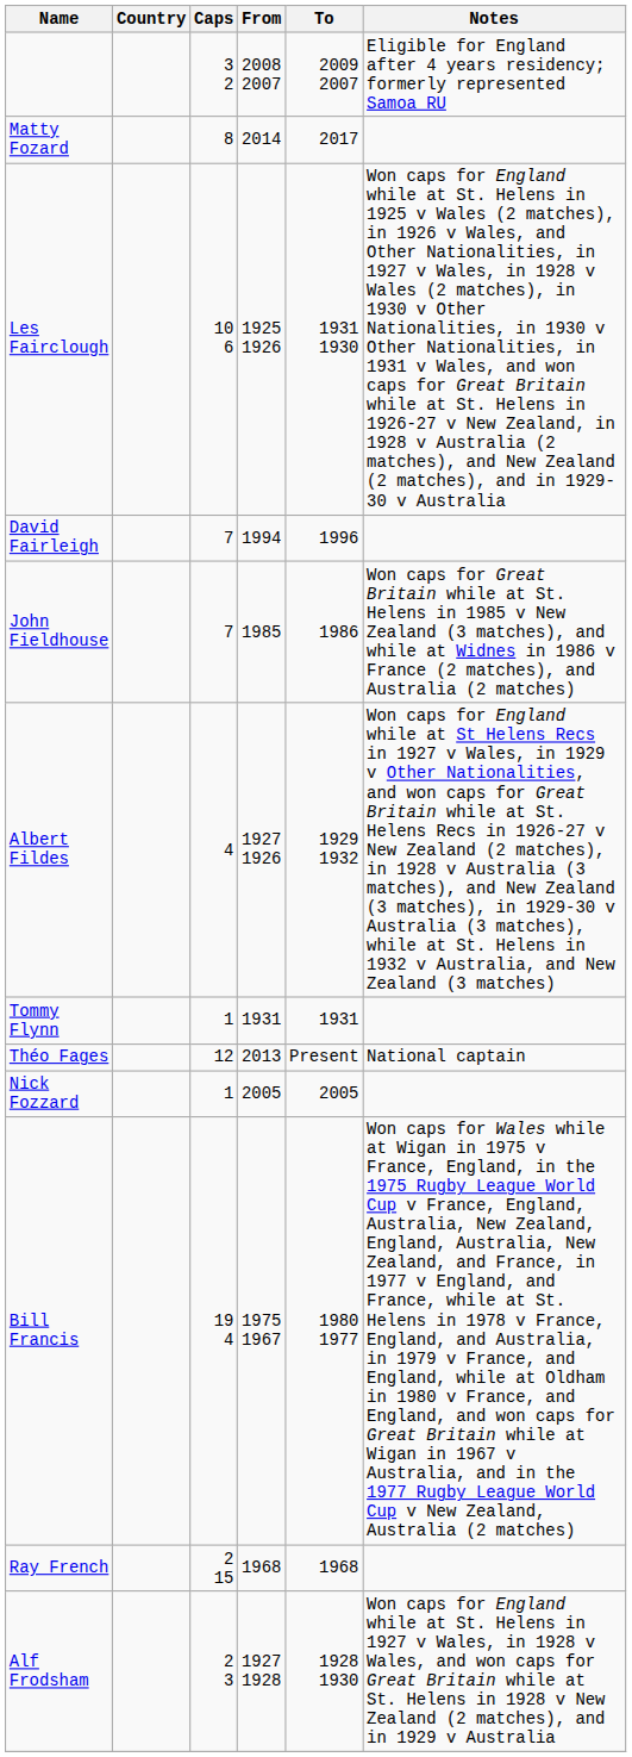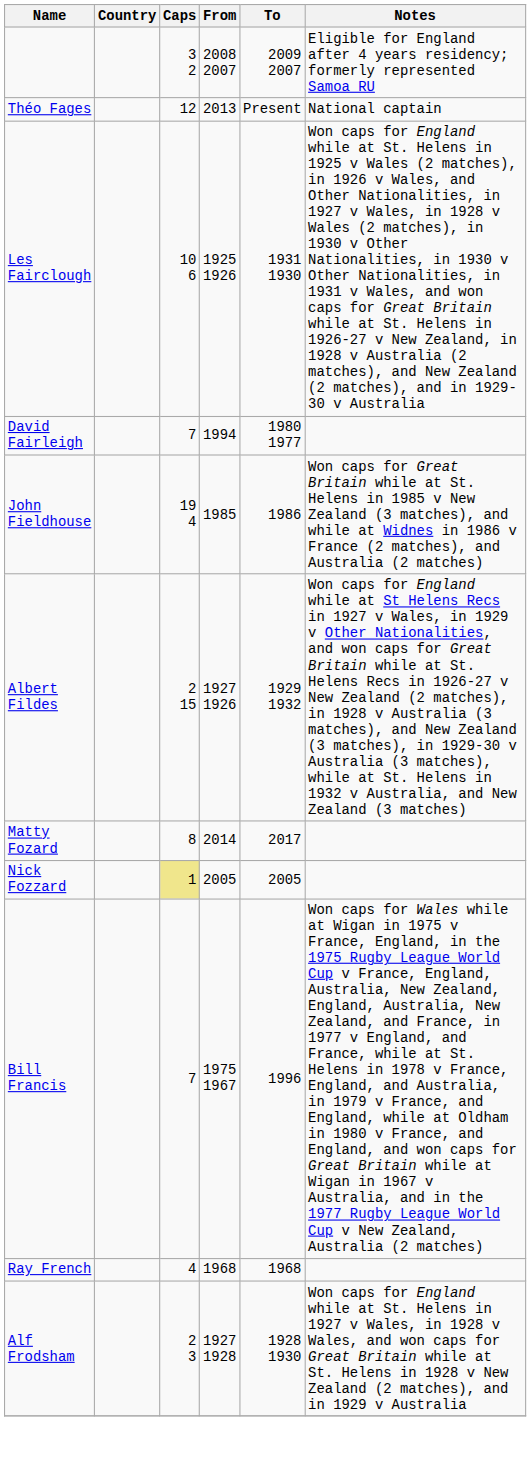rows swapped: Théo Fages <-> Matty Fozard
David Fairleigh | To: 1996 -> 1980 1977
John Fieldhouse | Caps: 7 -> 19 4
Albert Fildes | Caps: 4 -> 2 15
- row: Tommy Flynn | 1 | 1931 | 1931
Nick Fozzard | Caps: no background -> khaki background
Bill Francis | Caps: 19 4 -> 7
Bill Francis | To: 1980 1977 -> 1996
Ray French | Caps: 2 15 -> 4
